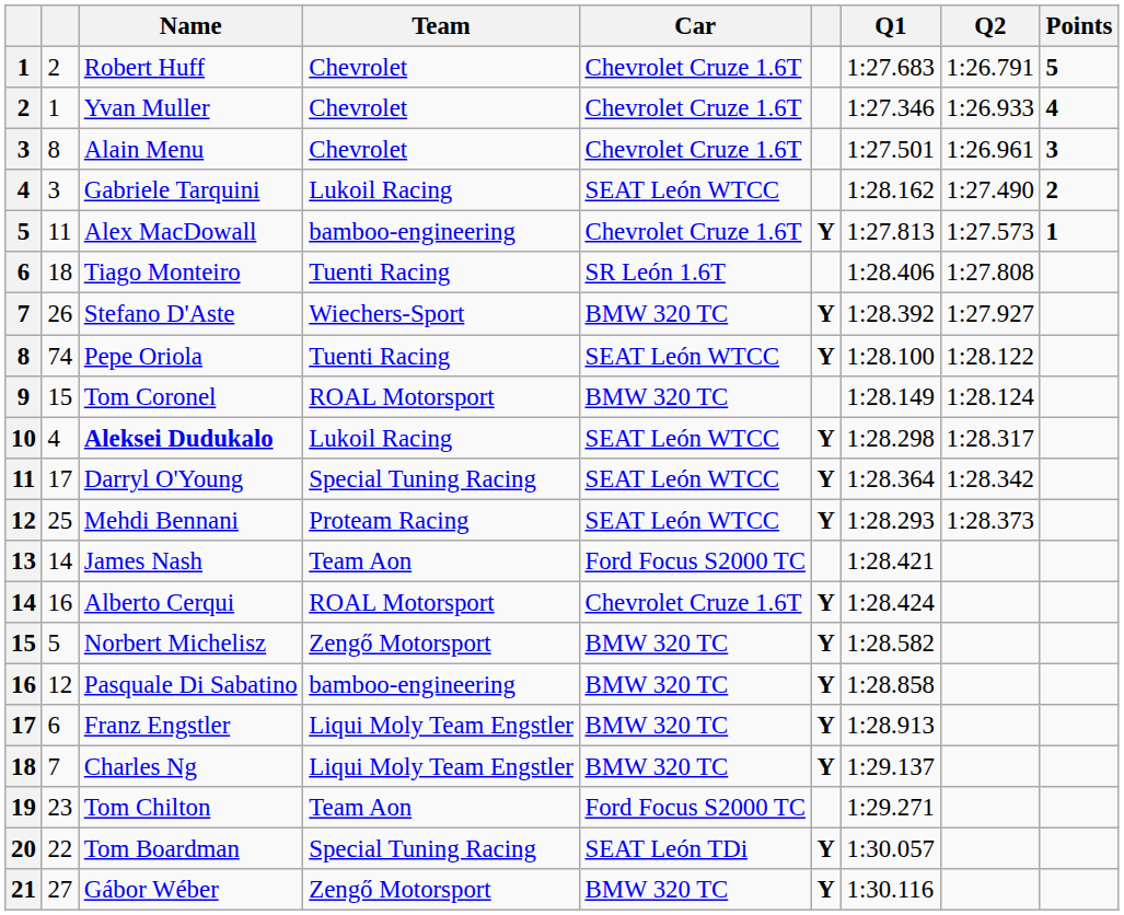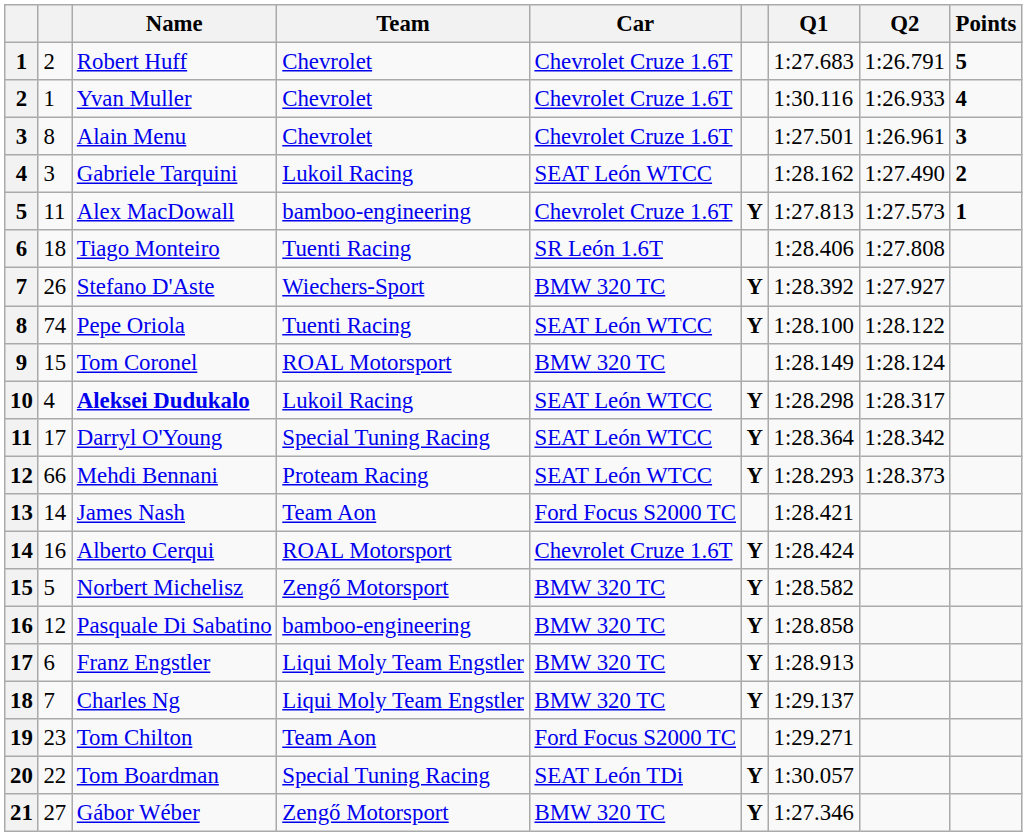Yvan Muller | Q1: 1:27.346 -> 1:30.116
Mehdi Bennani | column 2: 25 -> 66
Gábor Wéber | Q1: 1:30.116 -> 1:27.346
